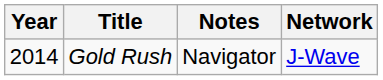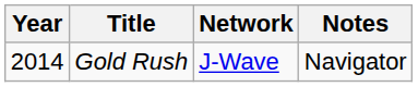columns swapped: Network <-> Notes
